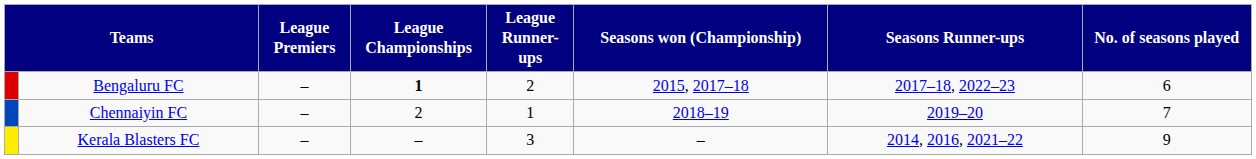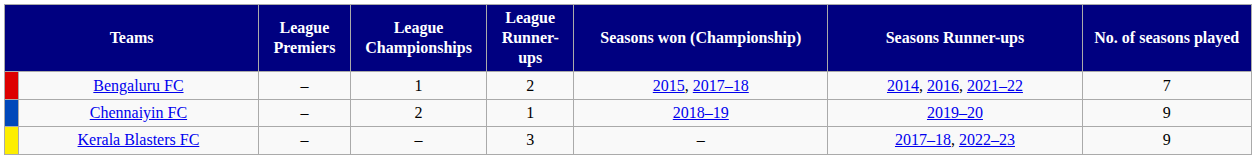Bengaluru FC | League Championships: bold -> normal
Bengaluru FC | Seasons Runner-ups: 2017–18, 2022–23 -> 2014, 2016, 2021–22
Bengaluru FC | No. of seasons played: 6 -> 7
Chennaiyin FC | No. of seasons played: 7 -> 9
Kerala Blasters FC | Seasons Runner-ups: 2014, 2016, 2021–22 -> 2017–18, 2022–23
